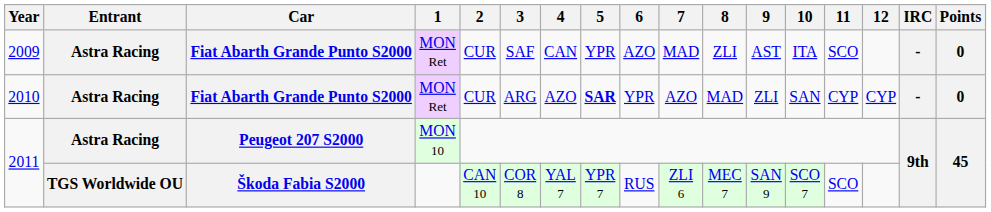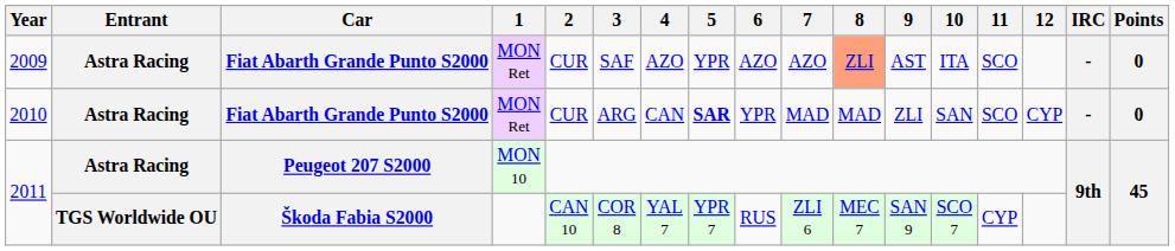2009 | 4: CAN -> AZO
2009 | 7: MAD -> AZO
2009 | 8: no background -> lightsalmon background
2010 | 4: AZO -> CAN
2010 | 7: AZO -> MAD
2010 | 11: CYP -> SCO
2011 / Škoda Fabia S2000 | 11: SCO -> CYP
